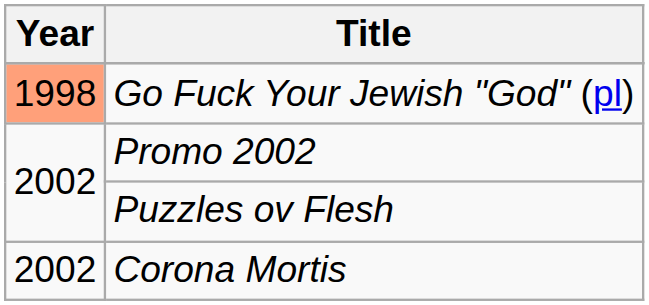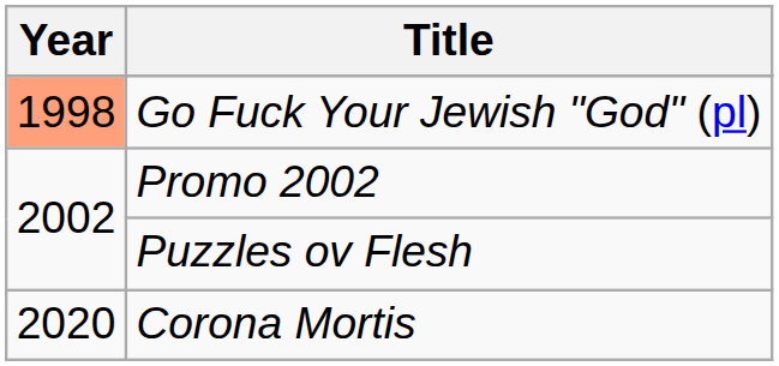Corona Mortis | Year: 2002 -> 2020
